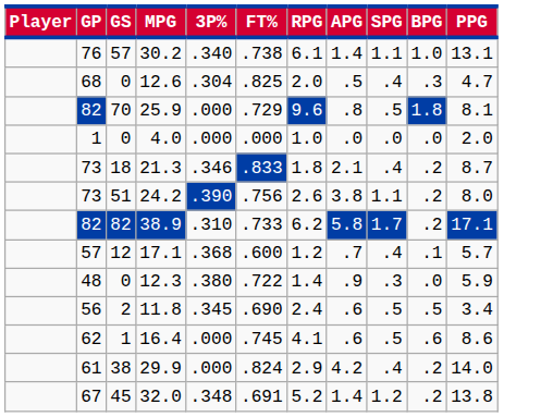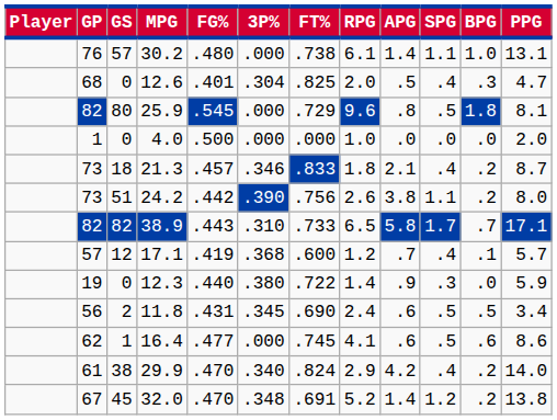+ column: FG% | .480 | .401 | .545 | .500 | .457 | .442 | .443 | .419 | .440 | .431 | .477 | .470 | .470
30.2 | 3P%: .340 -> .000
25.9 | GS: 70 -> 80
38.9 | RPG: 6.2 -> 6.5
38.9 | BPG: .2 -> .7
12.3 | GP: 48 -> 19
29.9 | 3P%: .000 -> .340
